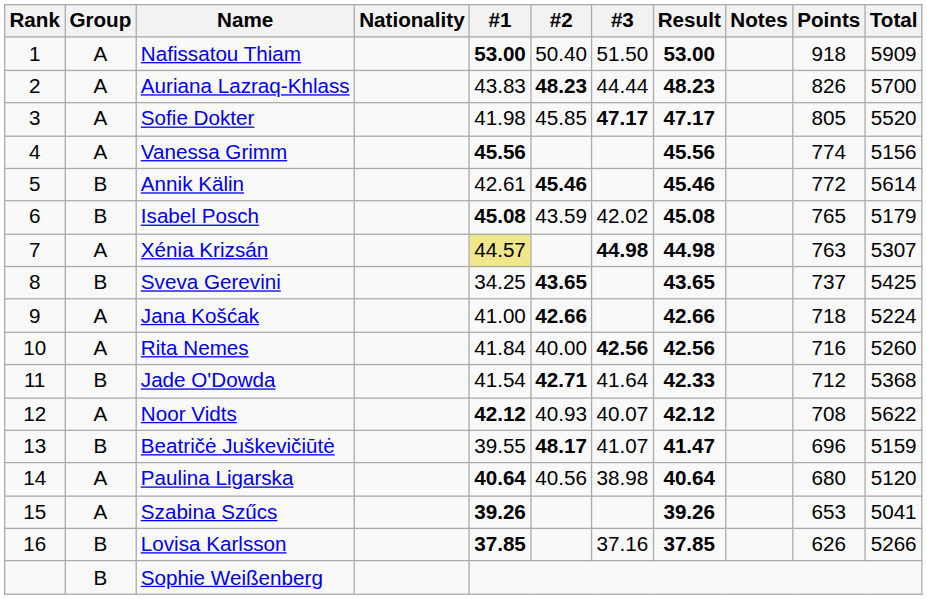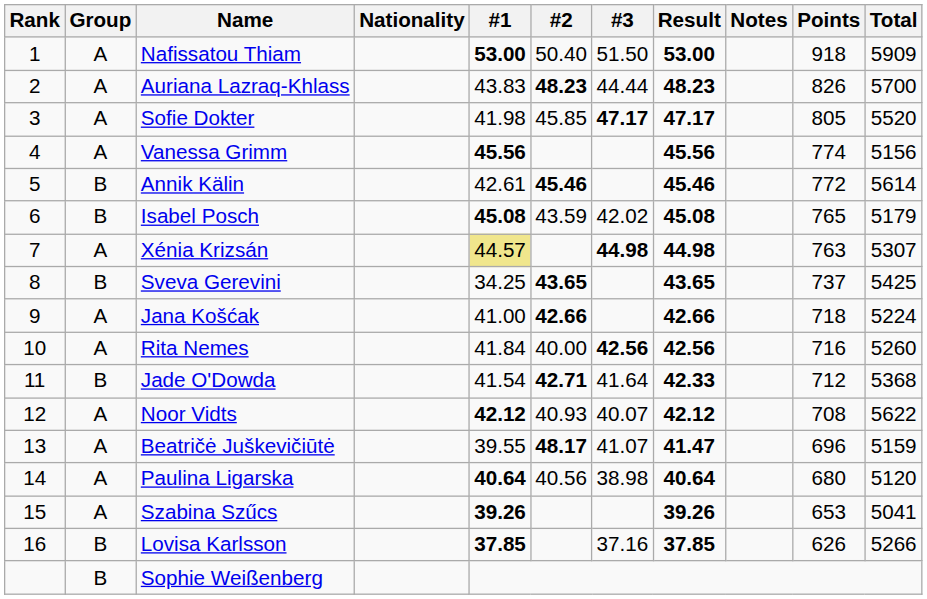Beatričė Juškevičiūtė | Group: B -> A
